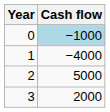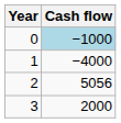2 | Cash flow: 5000 -> 5056
